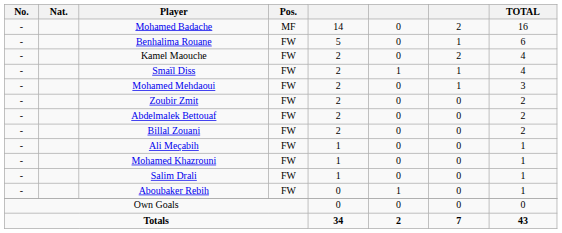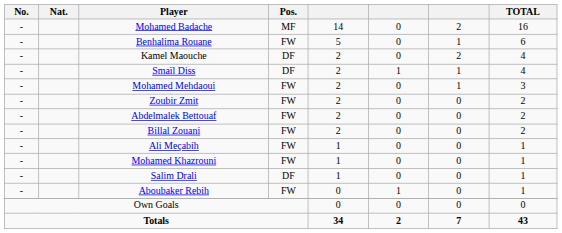Kamel Maouche | Pos.: FW -> DF
Smaïl Diss | Pos.: FW -> DF
Salim Drali | Pos.: FW -> DF
